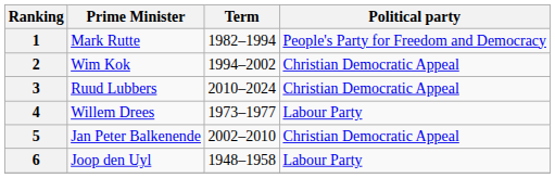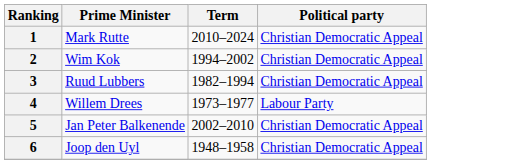1 | Term: 1982–1994 -> 2010–2024
1 | Political party: People's Party for Freedom and Democracy -> Christian Democratic Appeal
3 | Term: 2010–2024 -> 1982–1994
6 | Political party: Labour Party -> Christian Democratic Appeal
